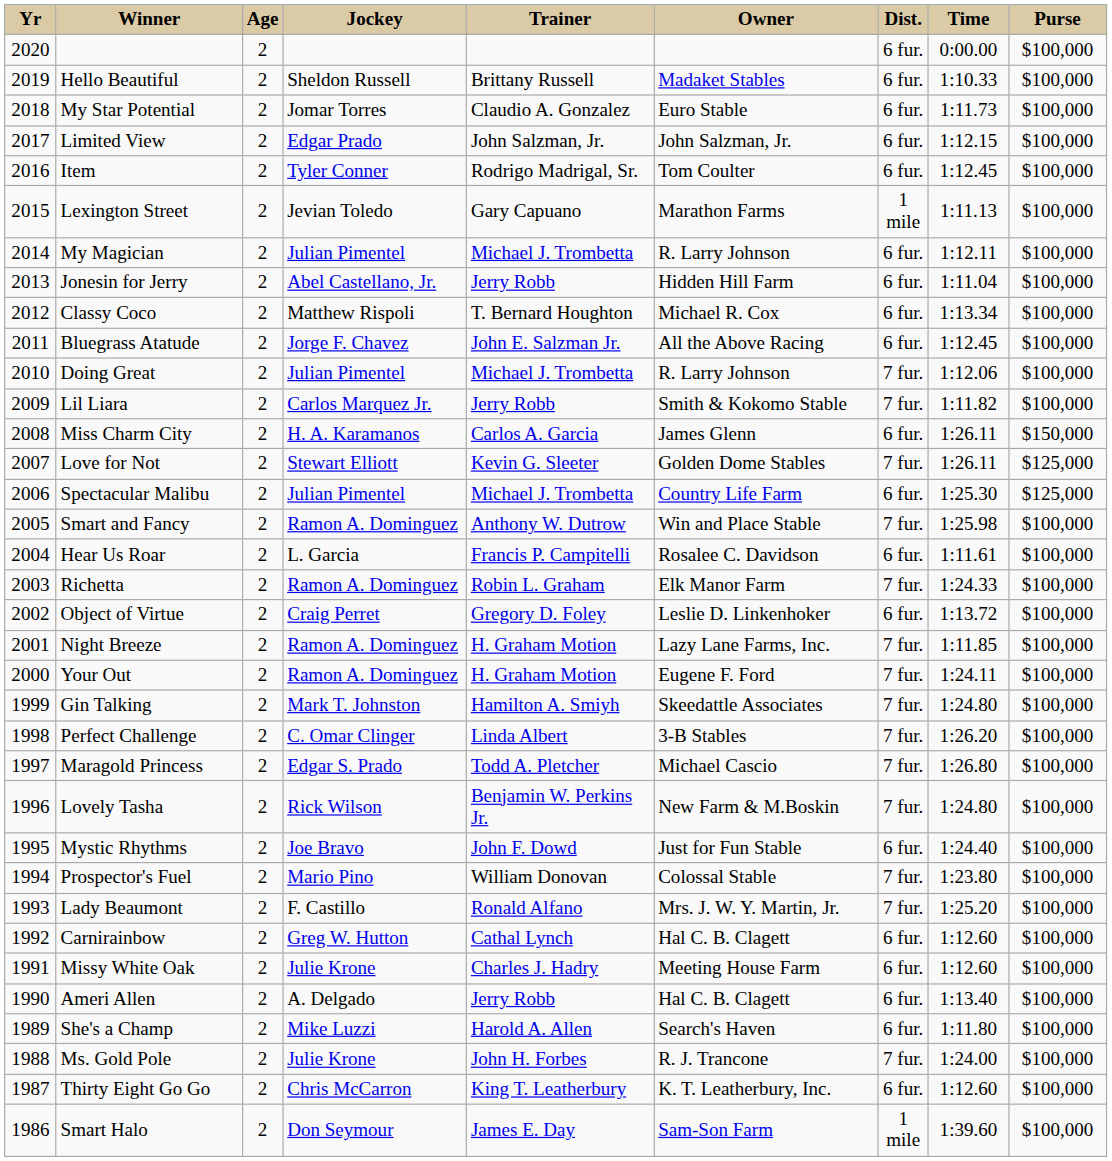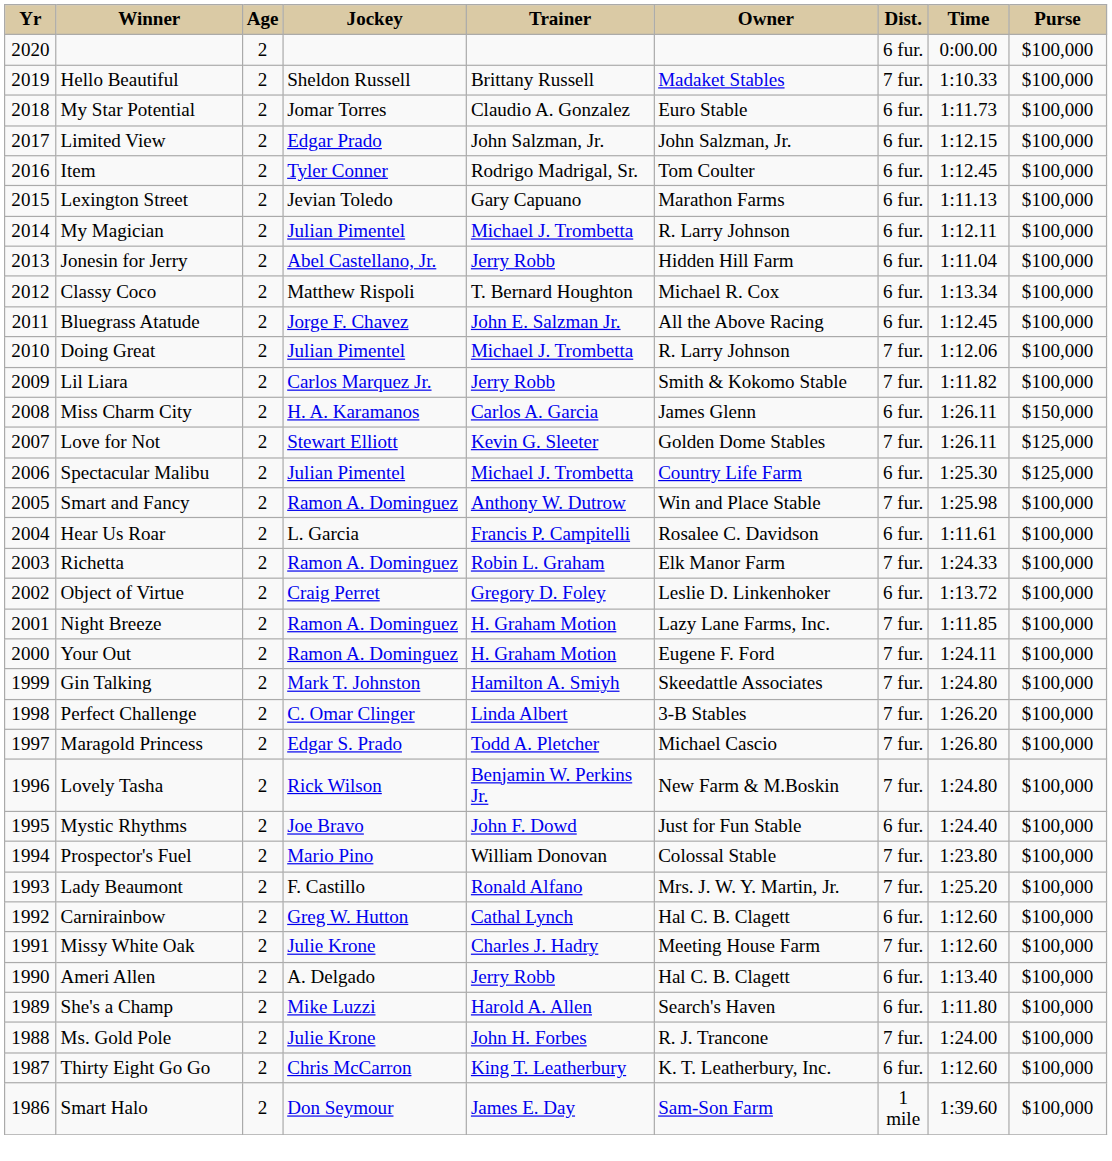Hello Beautiful | Dist.: 6 fur. -> 7 fur.
Lexington Street | Dist.: 1 mile -> 6 fur.
Missy White Oak | Dist.: 6 fur. -> 7 fur.
